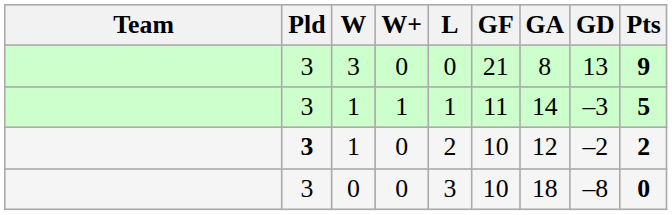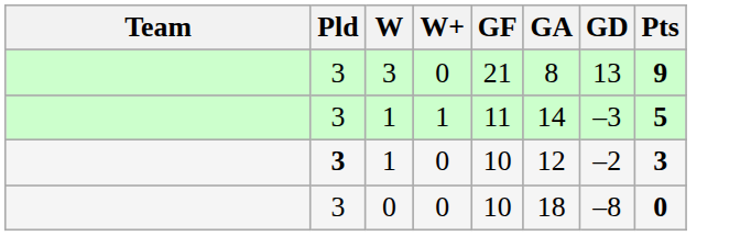- column: L | 0 | 1 | 2 | 3
1 / 0 | Pts: 2 -> 3
